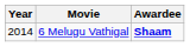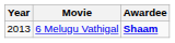6 Melugu Vathigal | Year: 2014 -> 2013
